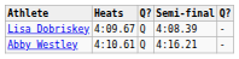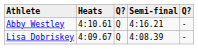rows swapped: Lisa Dobriskey <-> Abby Westley
